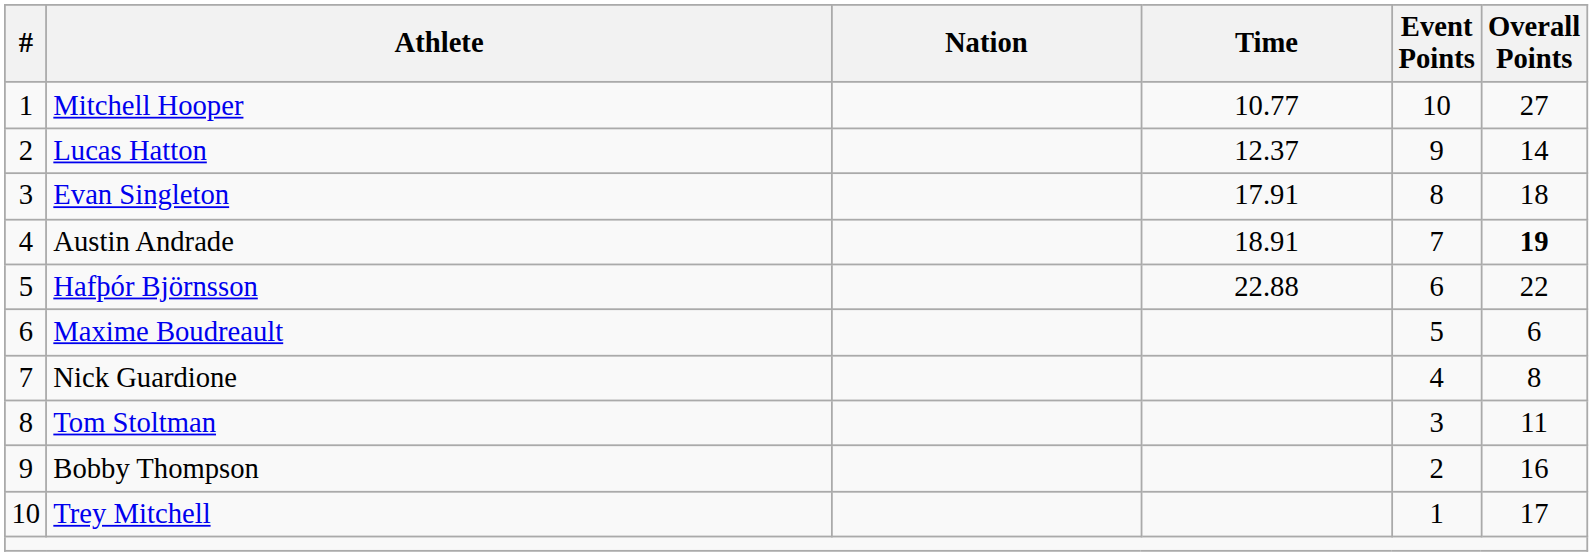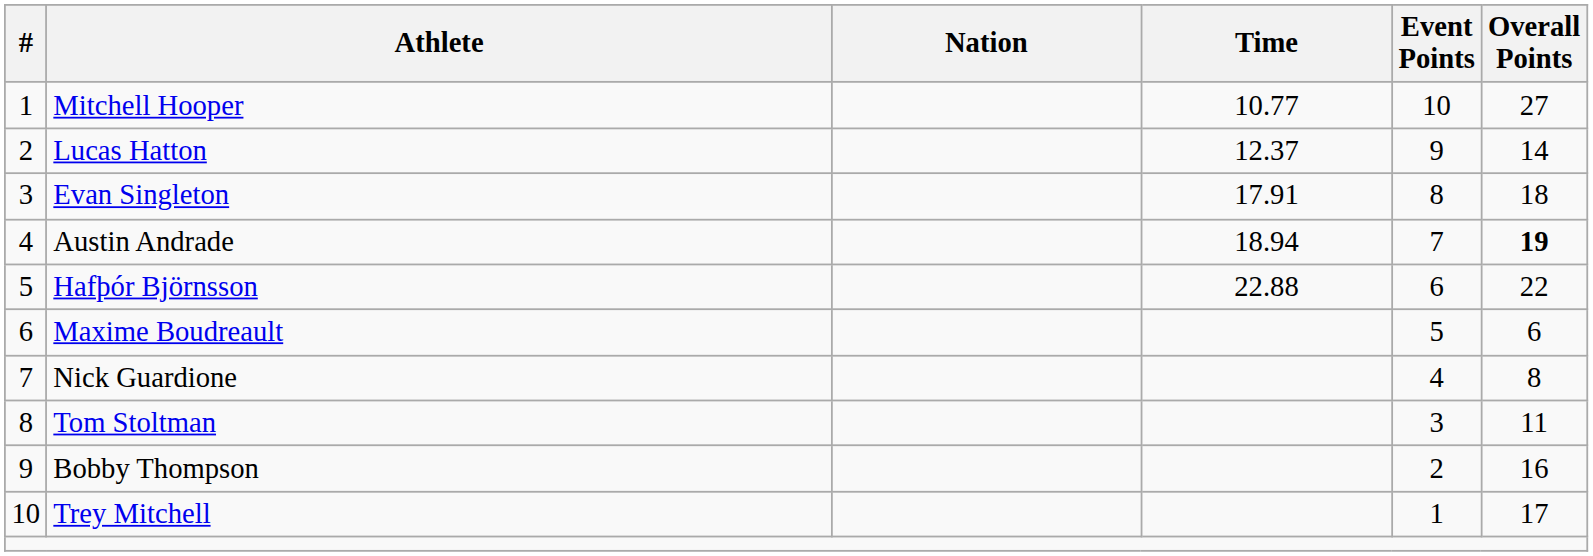Austin Andrade | Time: 18.91 -> 18.94
